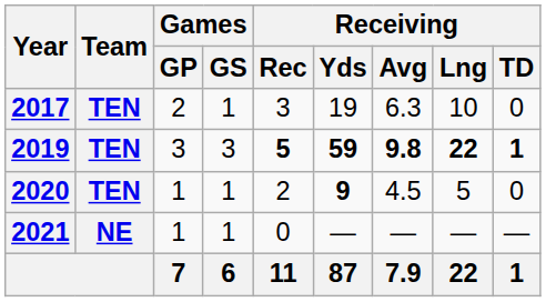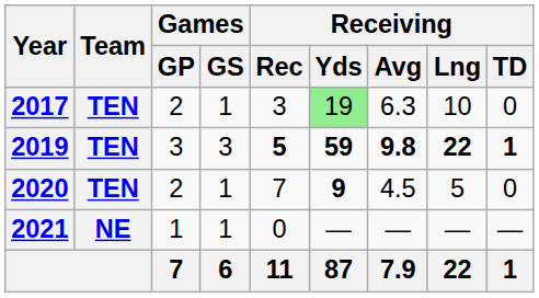2017 | Receiving / Yds: no background -> lightgreen background
2020 | Games / GP: 1 -> 2
2020 | Receiving / Rec: 2 -> 7
